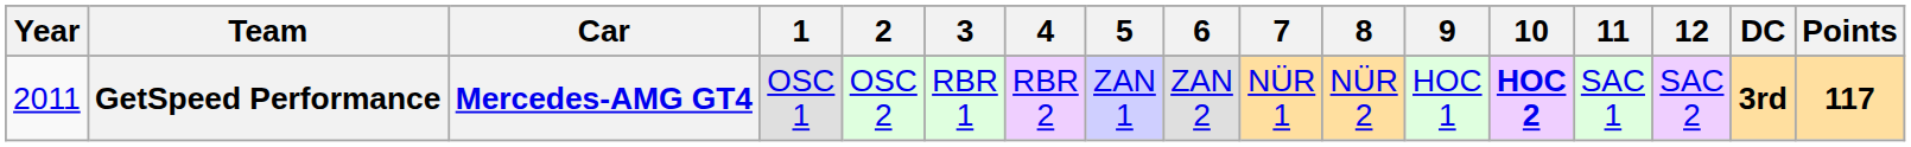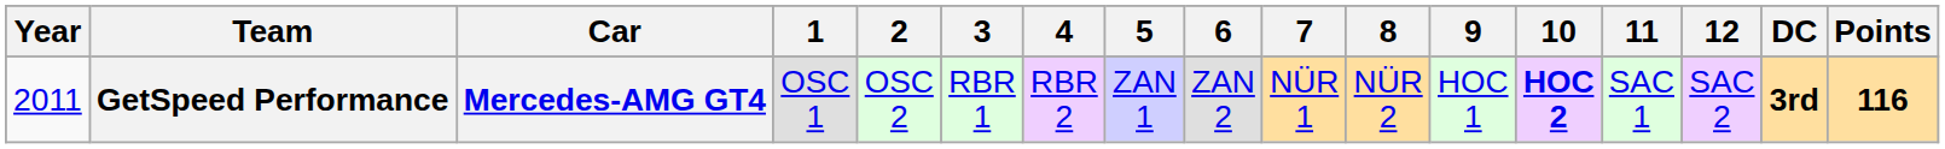GetSpeed Performance | Points: 117 -> 116
